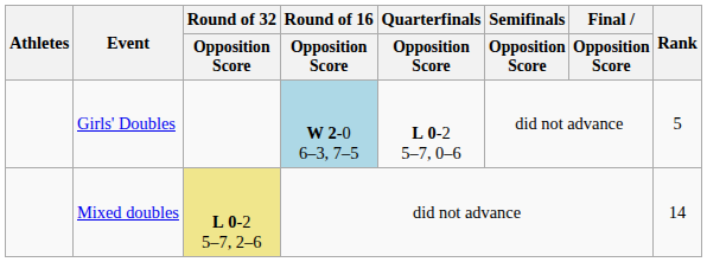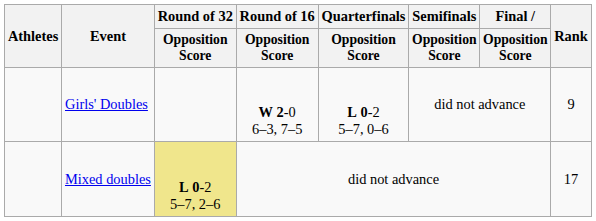Girls' Doubles | Round of 16 / Opposition Score: lightblue background -> no background
Girls' Doubles | Rank: 5 -> 9
Mixed doubles | Rank: 14 -> 17
